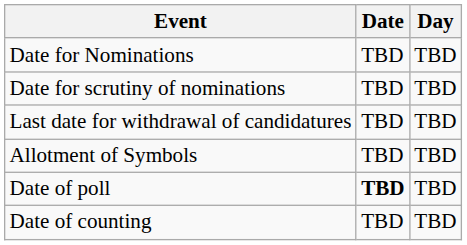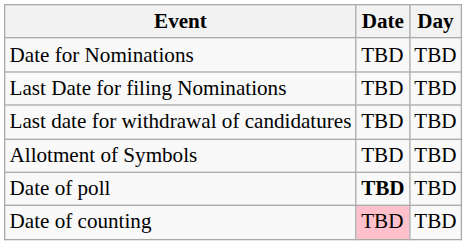+ row: Last Date for filing Nominations | TBD | TBD
- row: Date for scrutiny of nominations | TBD | TBD
Date of counting | Date: no background -> pink background
